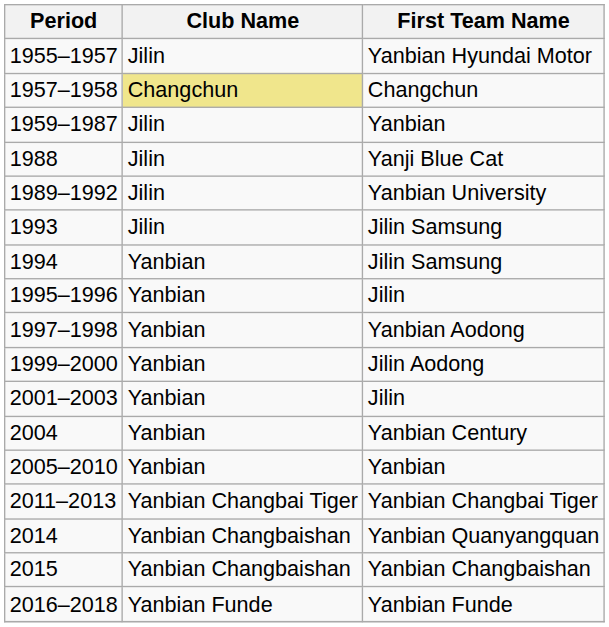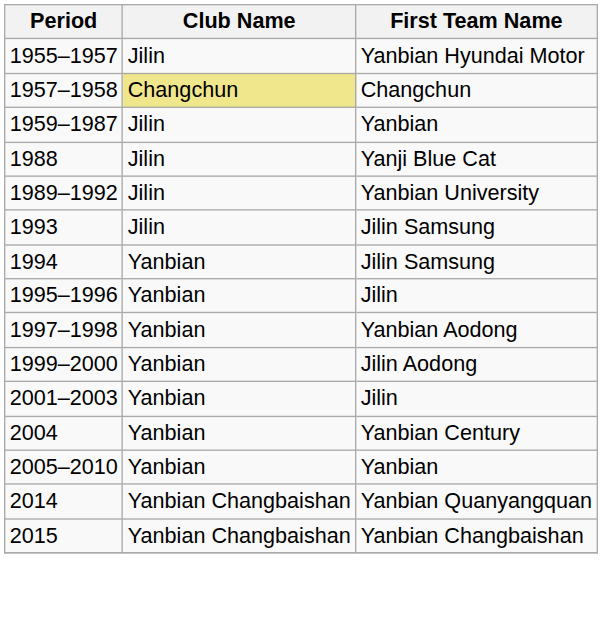- row: 2011–2013 | Yanbian Changbai Tiger | Yanbian Changbai Tiger
- row: 2016–2018 | Yanbian Funde | Yanbian Funde
